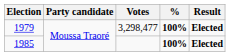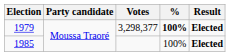1979 | Votes: 3,298,477 -> 3,298,377
1985 | %: bold -> normal
